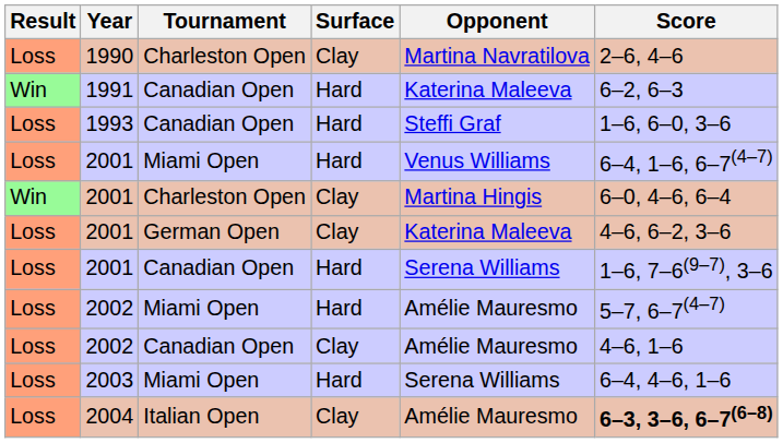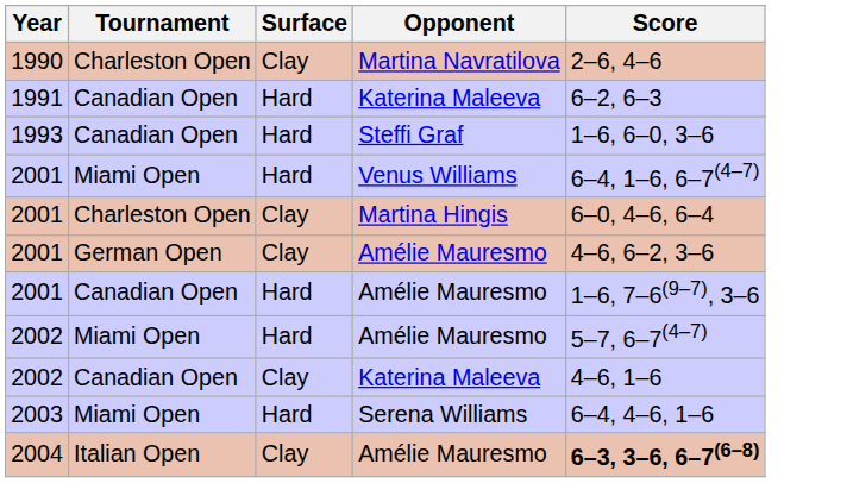- column: Result | Loss | Win | Loss | Loss | Win | Loss | Loss | Loss | Loss | Loss | Loss
2001 / German Open | Opponent: Katerina Maleeva -> Amélie Mauresmo
2001 / Canadian Open | Opponent: Serena Williams -> Amélie Mauresmo
2002 / Canadian Open | Opponent: Amélie Mauresmo -> Katerina Maleeva
